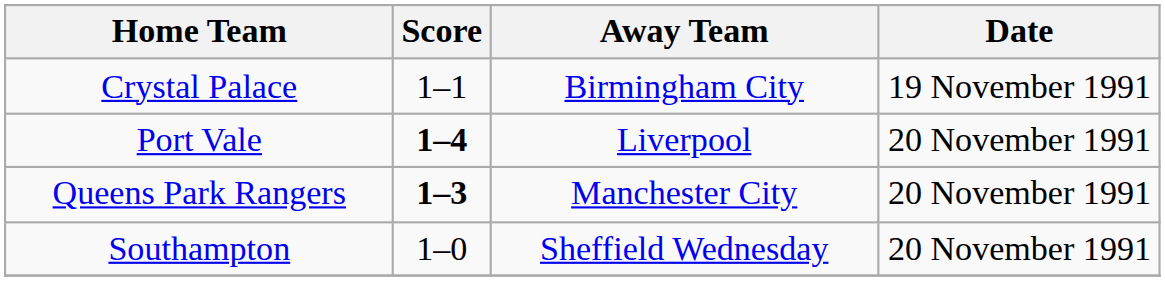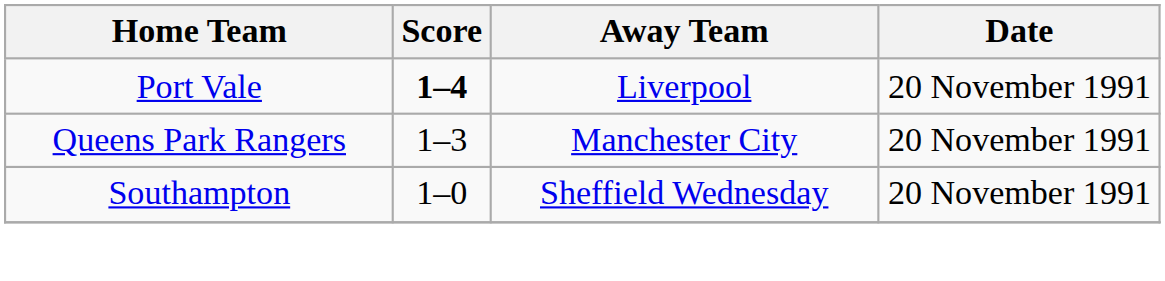- row: Crystal Palace | 1–1 | Birmingham City | 19 November 1991
Queens Park Rangers | Score: bold -> normal
